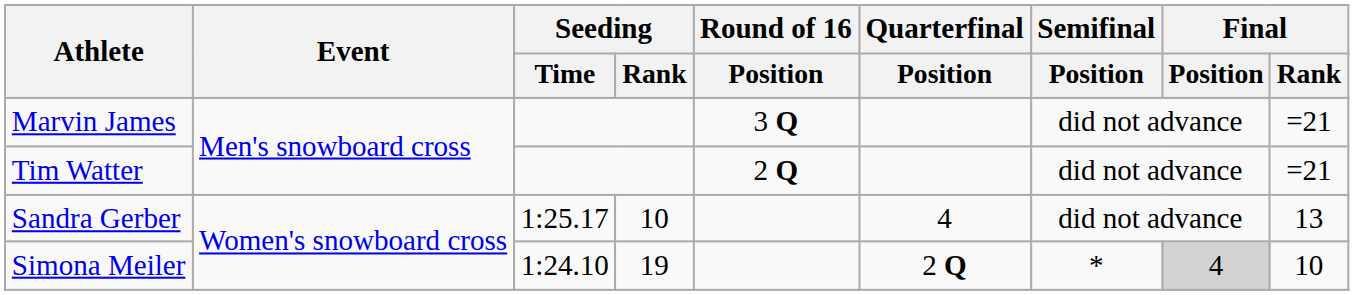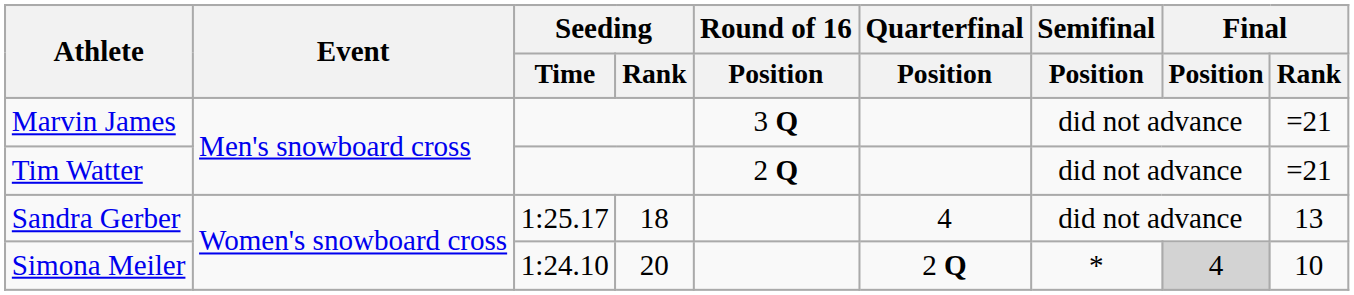Sandra Gerber | Seeding / Rank: 10 -> 18
Simona Meiler | Seeding / Rank: 19 -> 20
